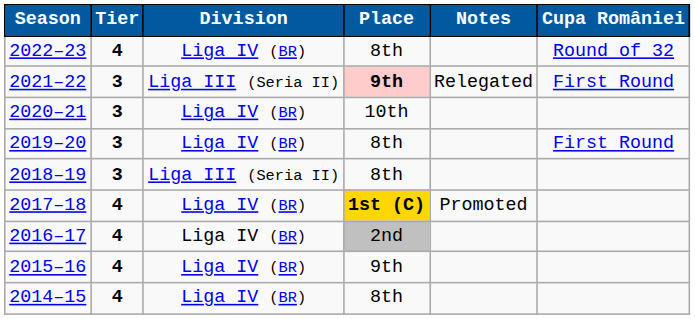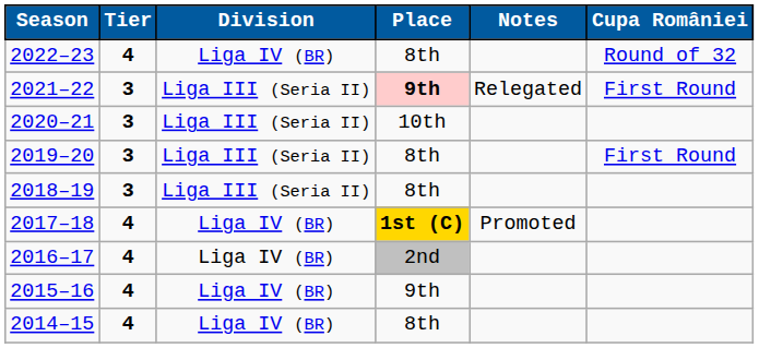2020–21 | Division: Liga IV (BR) -> Liga III (Seria II)
2019–20 | Division: Liga IV (BR) -> Liga III (Seria II)
